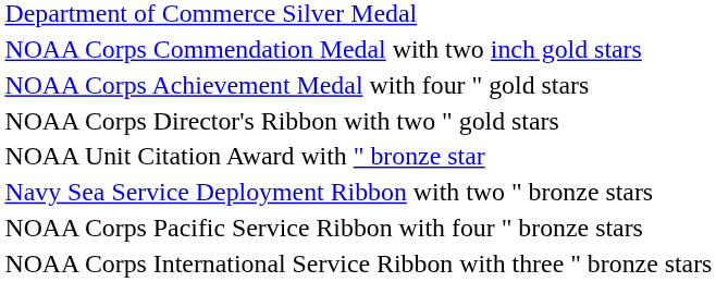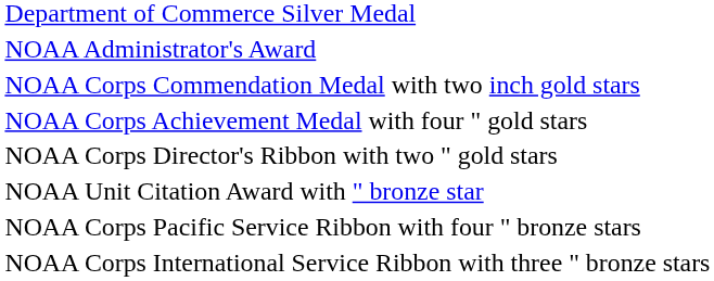+ row: NOAA Administrator's Award
- row: Navy Sea Service Deployment Ribbon with two " bronze stars
